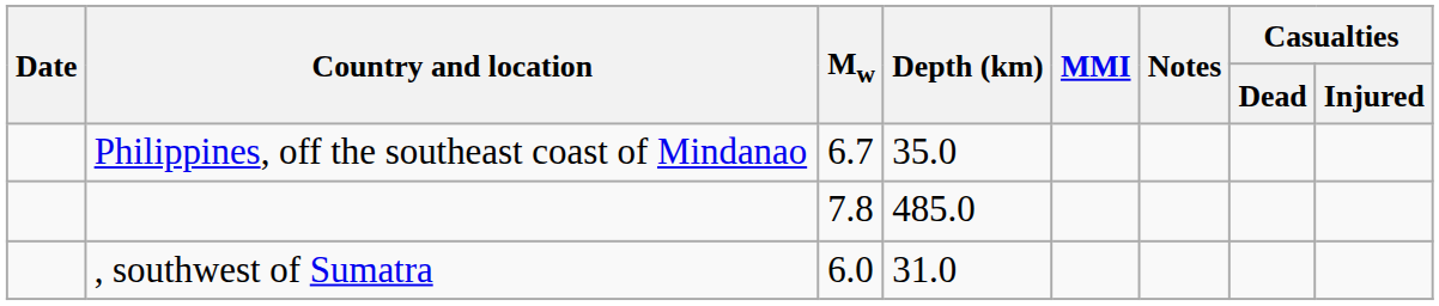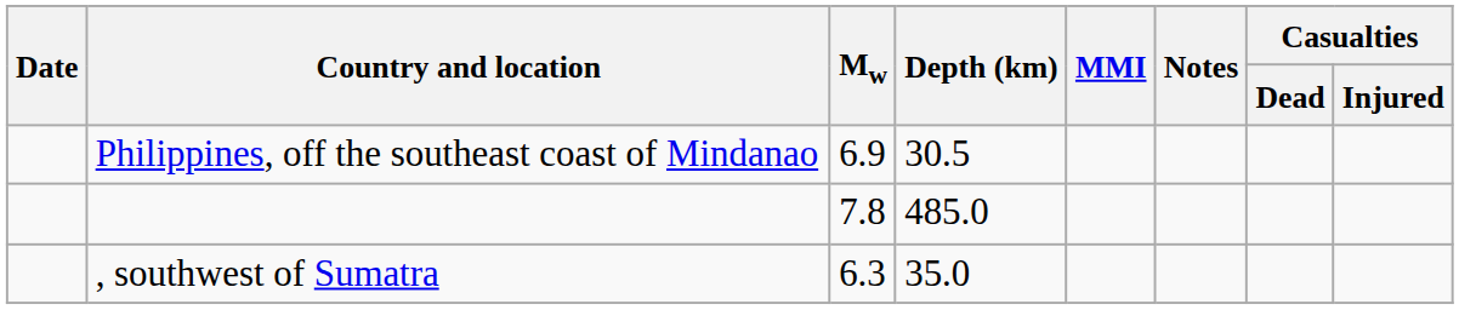Philippines, off the southeast coast of Mindanao | Mw: 6.7 -> 6.9
Philippines, off the southeast coast of Mindanao | Depth (km): 35.0 -> 30.5
, southwest of Sumatra | Mw: 6.0 -> 6.3
, southwest of Sumatra | Depth (km): 31.0 -> 35.0
